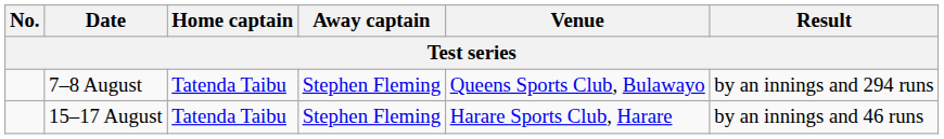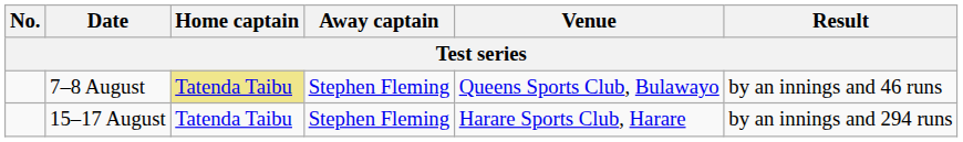7–8 August | Home captain: no background -> khaki background
7–8 August | Result: by an innings and 294 runs -> by an innings and 46 runs
15–17 August | Result: by an innings and 46 runs -> by an innings and 294 runs
